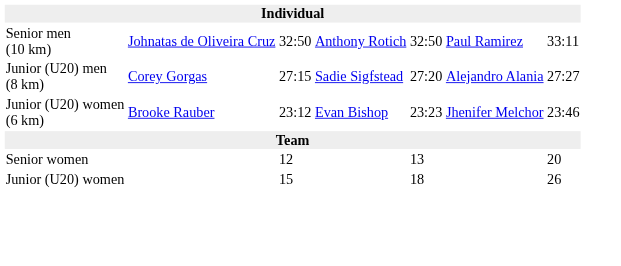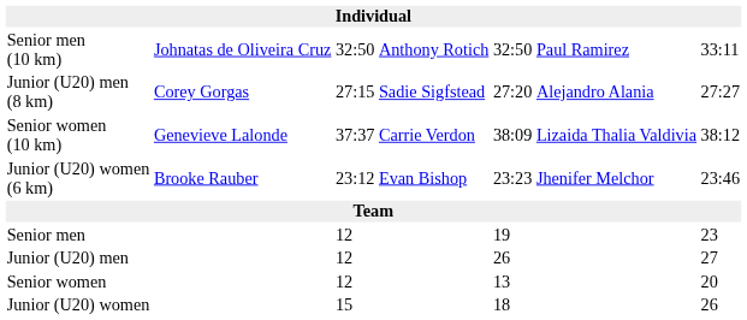+ row: Senior women (10 km) | Genevieve Lalonde | 37:37 | Carrie Verdon | 38:09 | Lizaida Thalia Valdivia | 38:12
+ row: Senior men | 12 | 19 | 23
+ row: Junior (U20) men | 12 | 26 | 27
